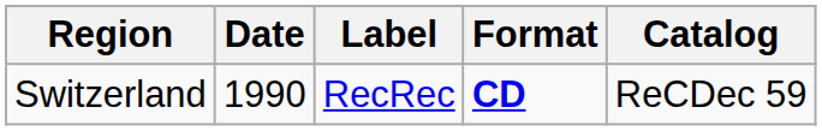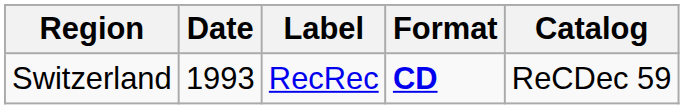Switzerland | Date: 1990 -> 1993
